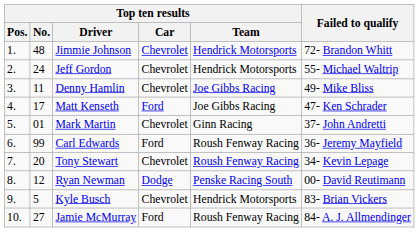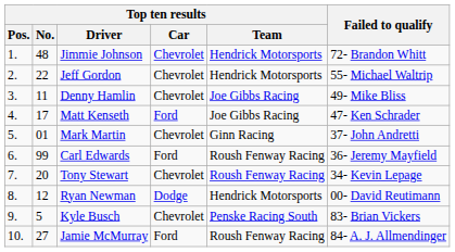Jeff Gordon | Top ten results / No.: 24 -> 22
Ryan Newman | Top ten results / Team: Penske Racing South -> Hendrick Motorsports
Kyle Busch | Top ten results / Team: Hendrick Motorsports -> Penske Racing South
